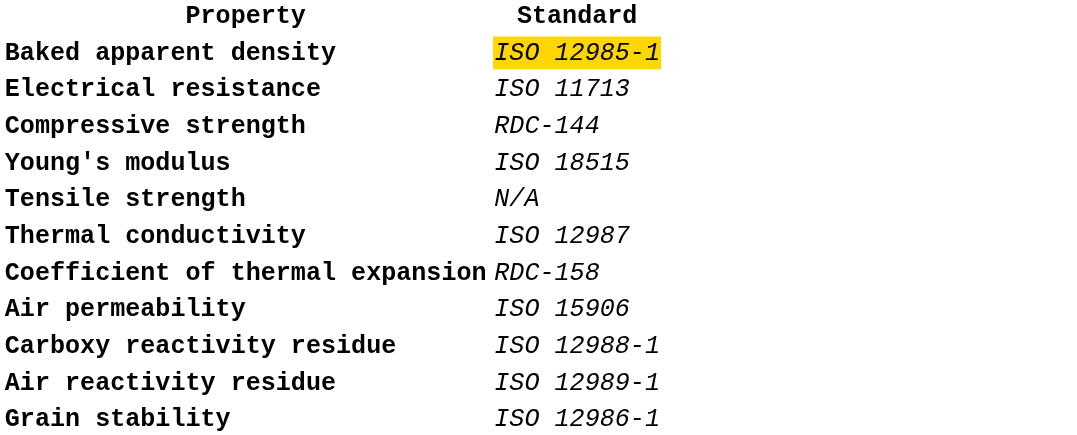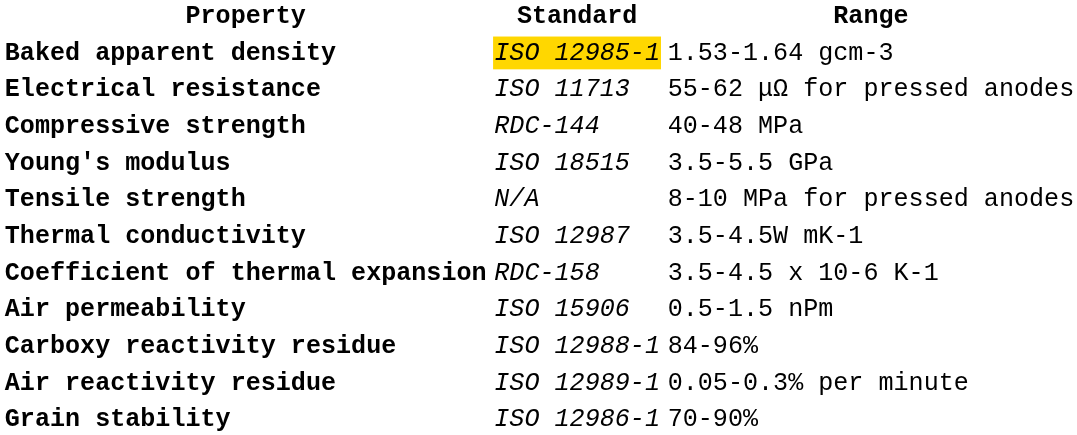+ column: Range | 1.53-1.64 gcm-3 | 55-62 μΩ for pressed anodes | 40-48 MPa | 3.5-5.5 GPa | 8-10 MPa for pressed anodes | 3.5-4.5W mK-1 | 3.5-4.5 x 10-6 K-1 | 0.5-1.5 nPm | 84-96% | 0.05-0.3% per minute | 70-90%
